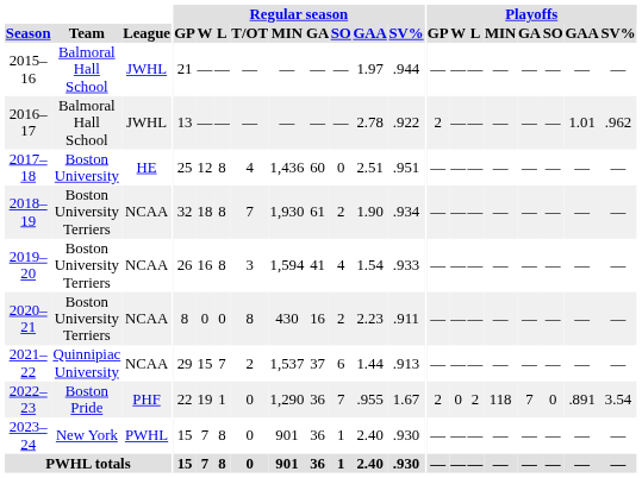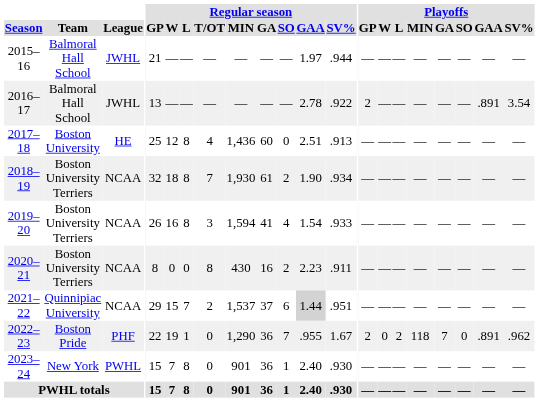2016–17 | Playoffs / GAA: 1.01 -> .891
2016–17 | Playoffs / SV%: .962 -> 3.54
2017–18 | Regular season / SV%: .951 -> .913
2021–22 | Regular season / GAA: no background -> lightgrey background
2021–22 | Regular season / SV%: .913 -> .951
2022–23 | Playoffs / SV%: 3.54 -> .962
